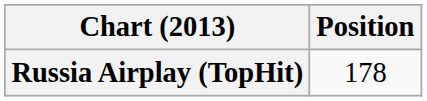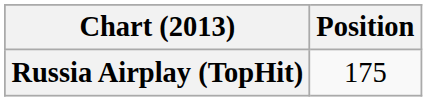Russia Airplay (TopHit) | Position: 178 -> 175
